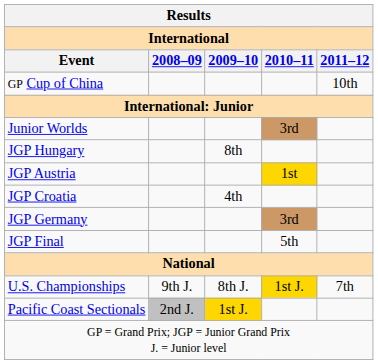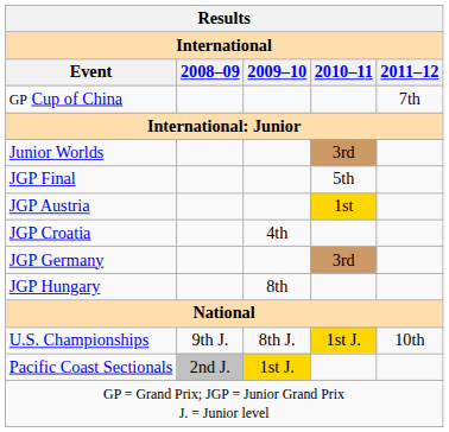GP Cup of China | 2011–12: 10th -> 7th
rows swapped: JGP Final <-> JGP Hungary
U.S. Championships | 2011–12: 7th -> 10th
